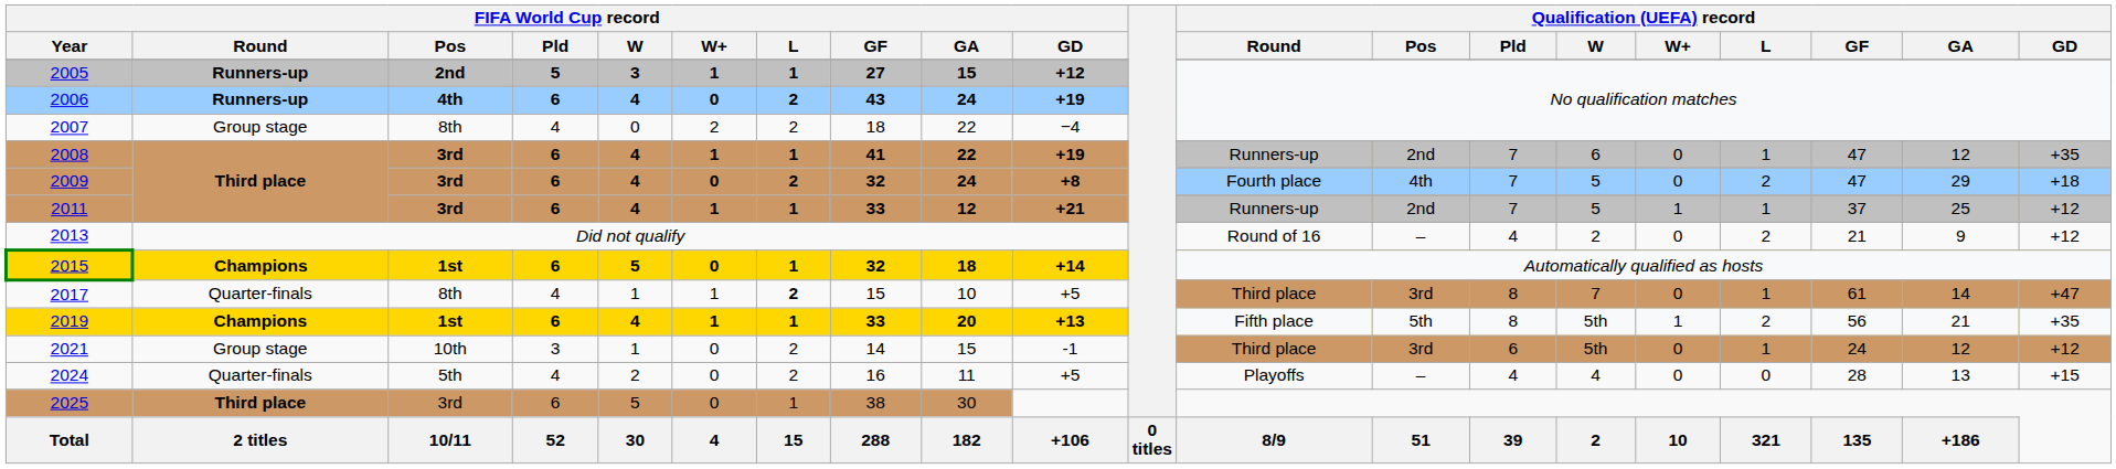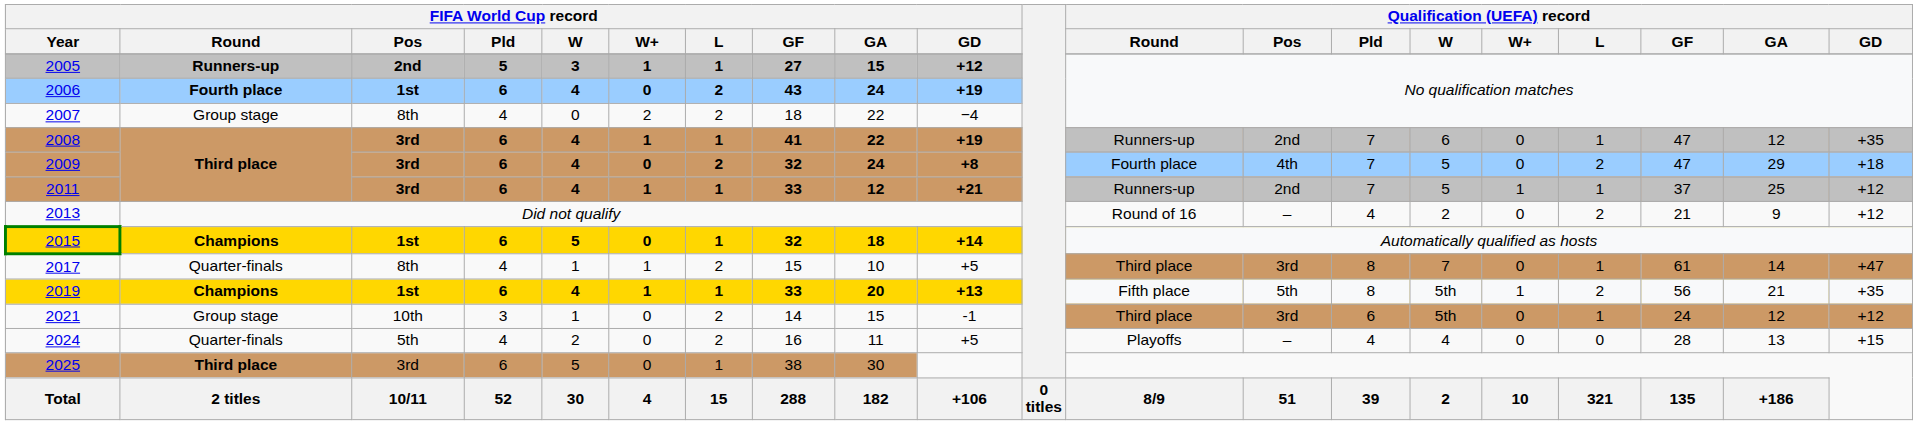2006 | FIFA World Cup record / Round: Runners-up -> Fourth place
2006 | FIFA World Cup record / Pos: 4th -> 1st
2017 | FIFA World Cup record / L: bold -> normal
